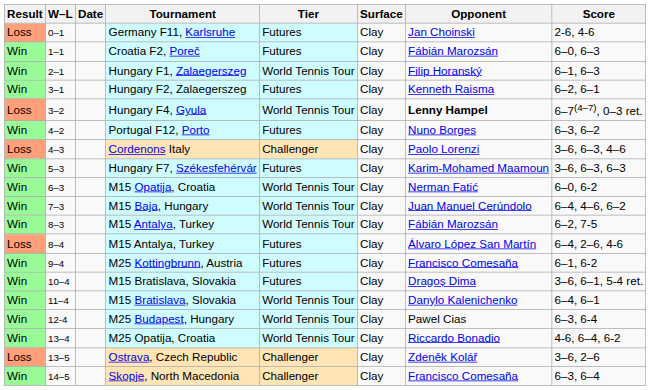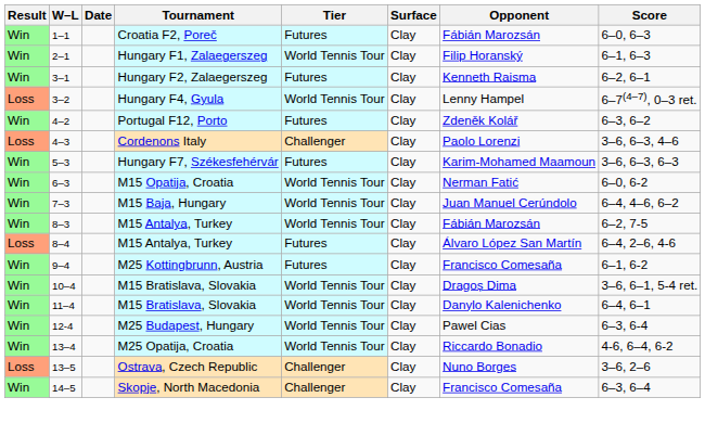- row: Loss | 0–1 | Germany F11, Karlsruhe | Futures | Clay | Jan Choinski | 2-6, 4-6
3–2 | Opponent: bold -> normal
4–2 | Opponent: Nuno Borges -> Zdeněk Kolář
10–4 | Tier: Futures -> World Tennis Tour
13–5 | Opponent: Zdeněk Kolář -> Nuno Borges
